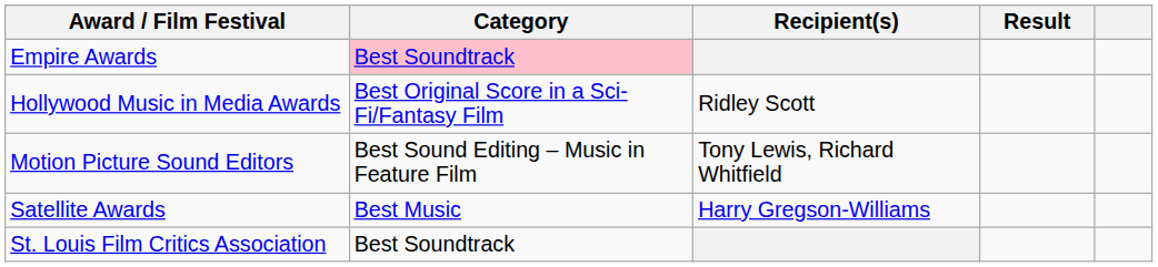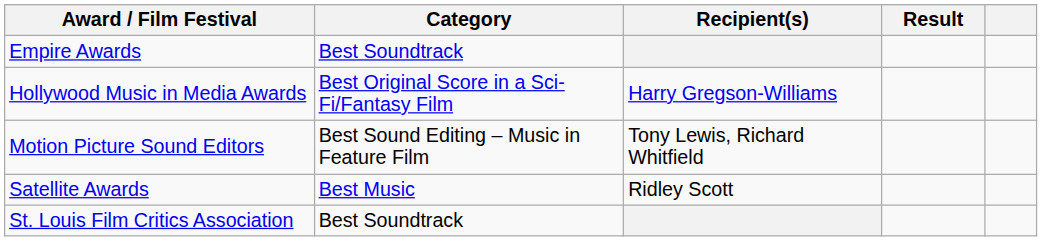Empire Awards | Category: pink background -> no background
Hollywood Music in Media Awards | Recipient(s): Ridley Scott -> Harry Gregson-Williams
Satellite Awards | Recipient(s): Harry Gregson-Williams -> Ridley Scott
